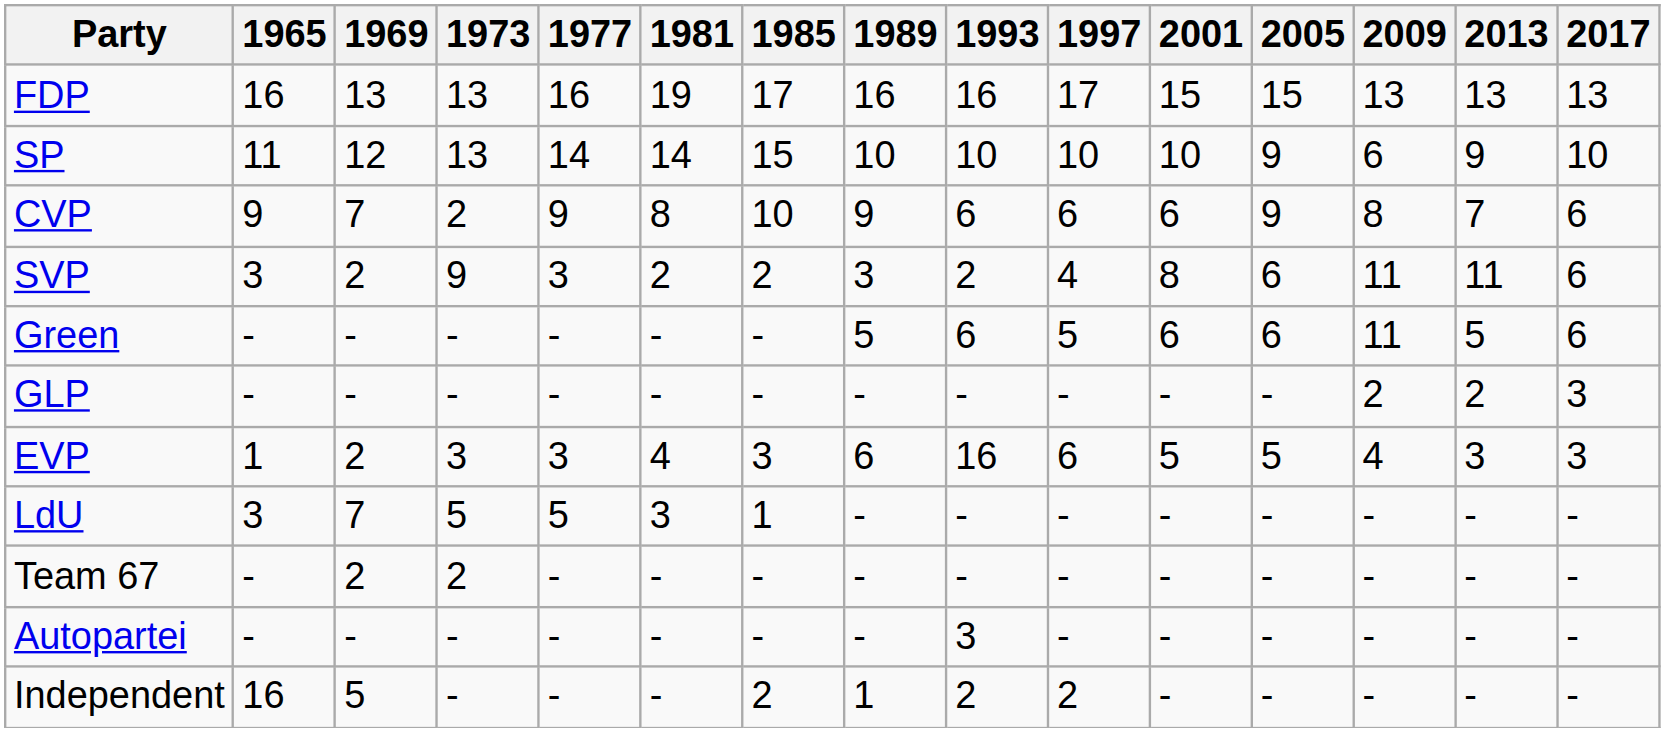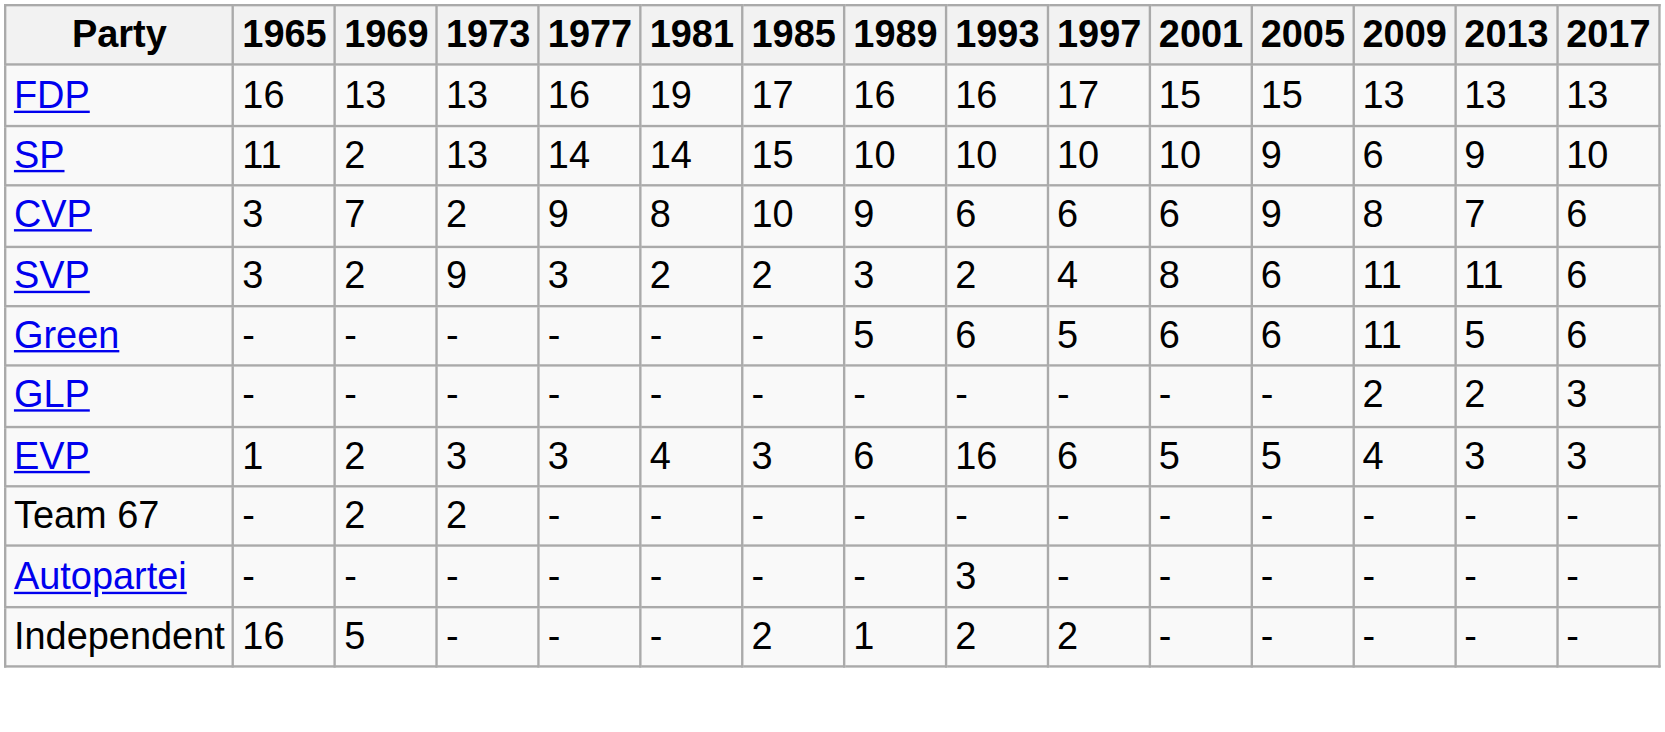SP | 1969: 12 -> 2
CVP | 1965: 9 -> 3
- row: LdU | 3 | 7 | 5 | 5 | 3 | 1 | - | - | - | - | - | - | - | -
